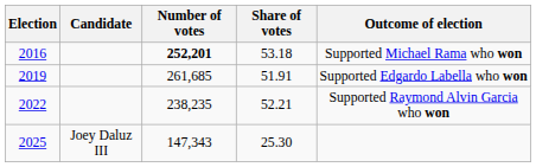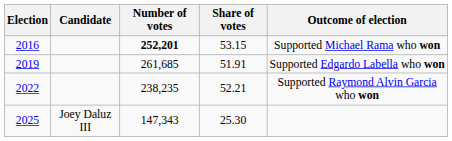2016 | Share of votes: 53.18 -> 53.15
